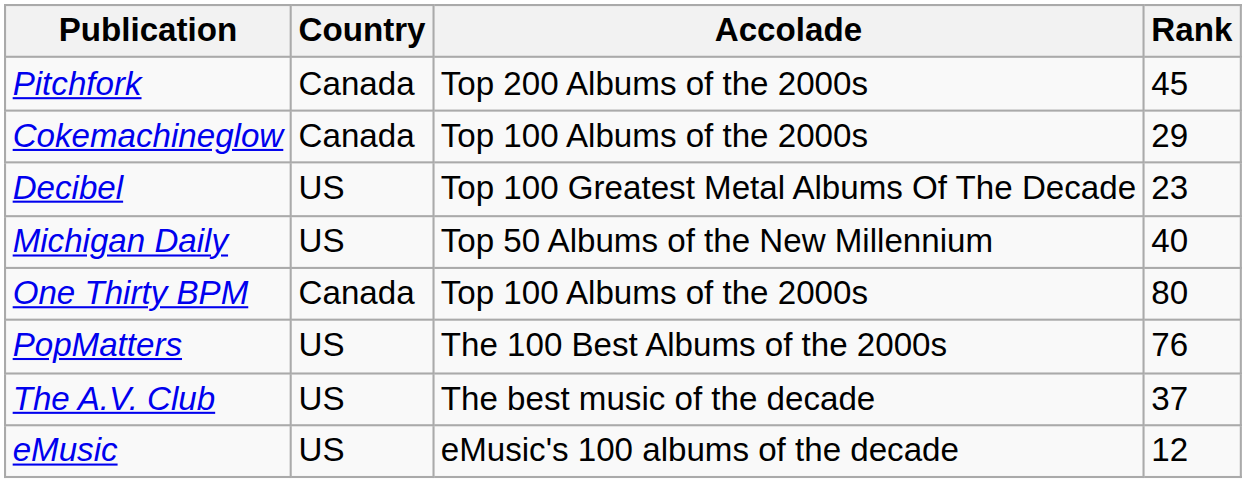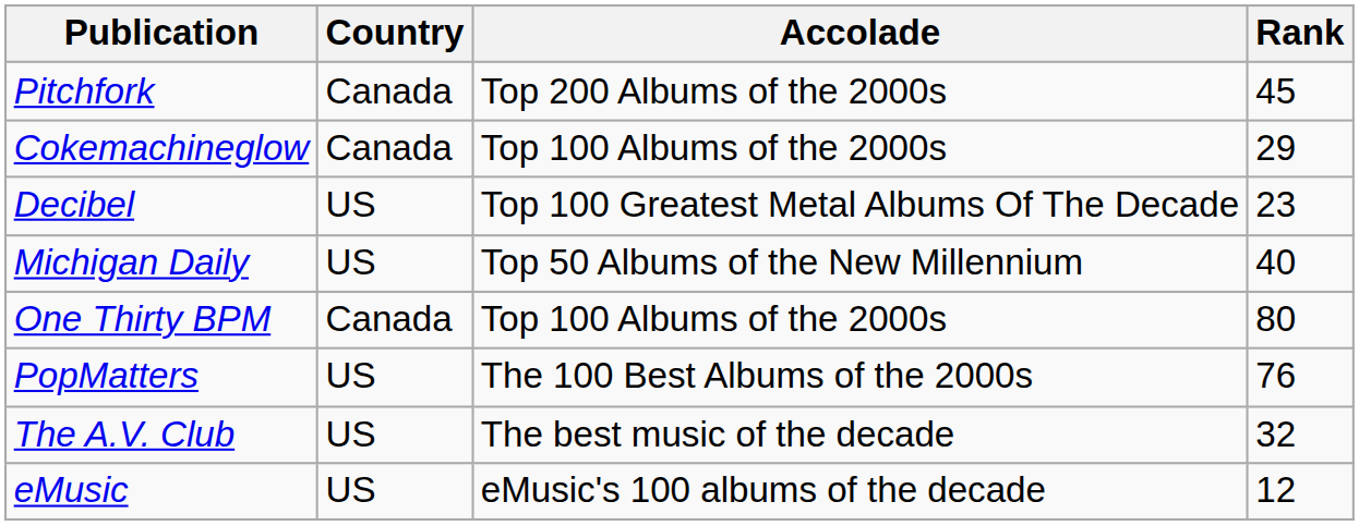The A.V. Club | Rank: 37 -> 32
